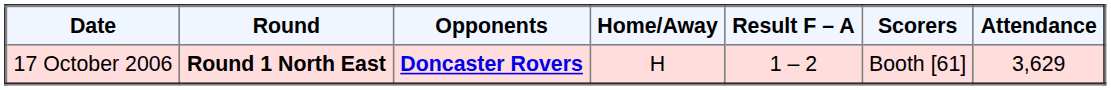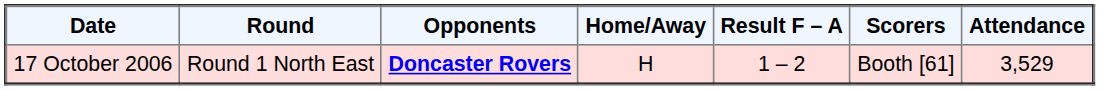17 October 2006 | Round: bold -> normal
17 October 2006 | Attendance: 3,629 -> 3,529
